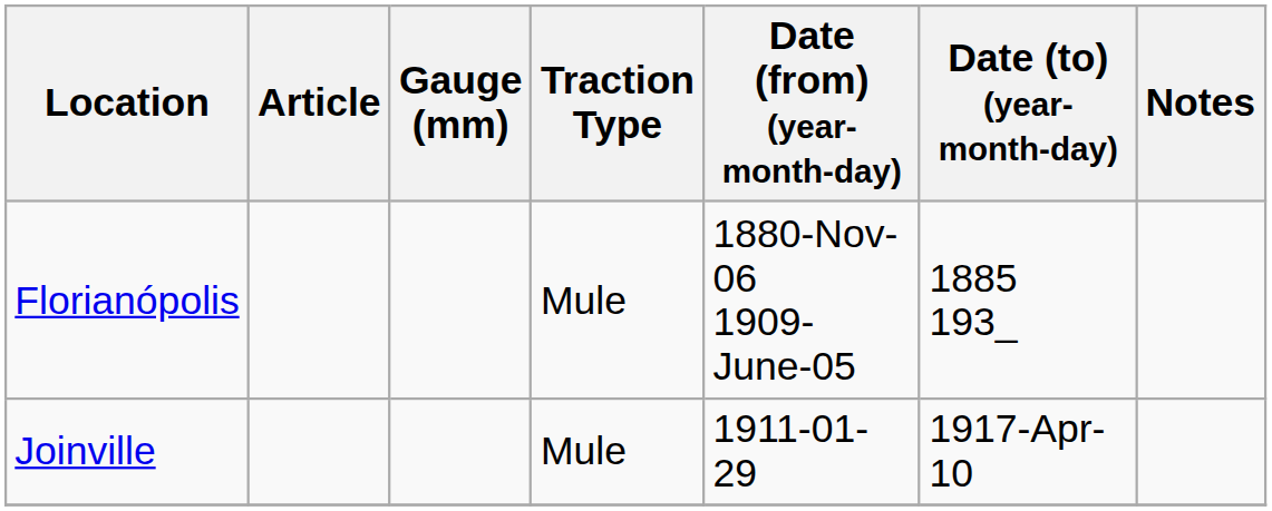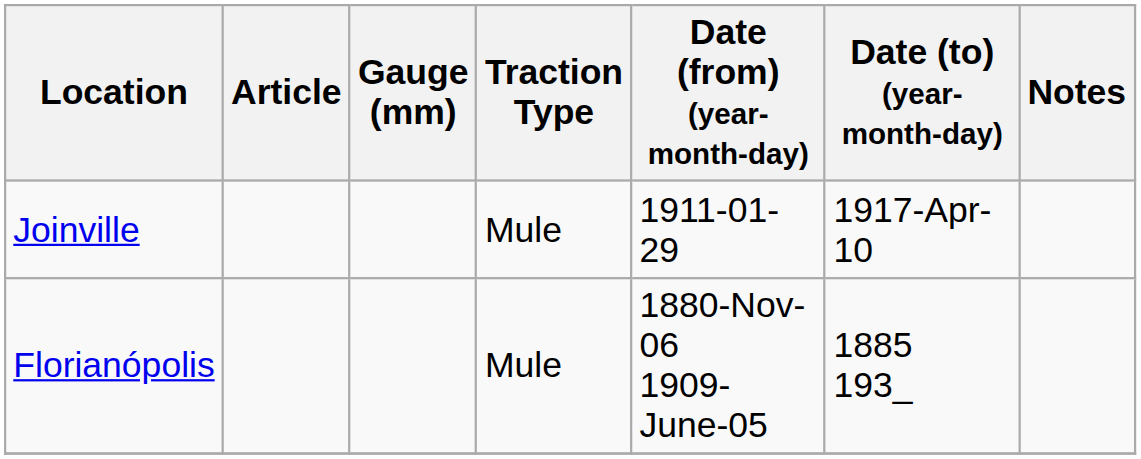rows swapped: Florianópolis <-> Joinville
